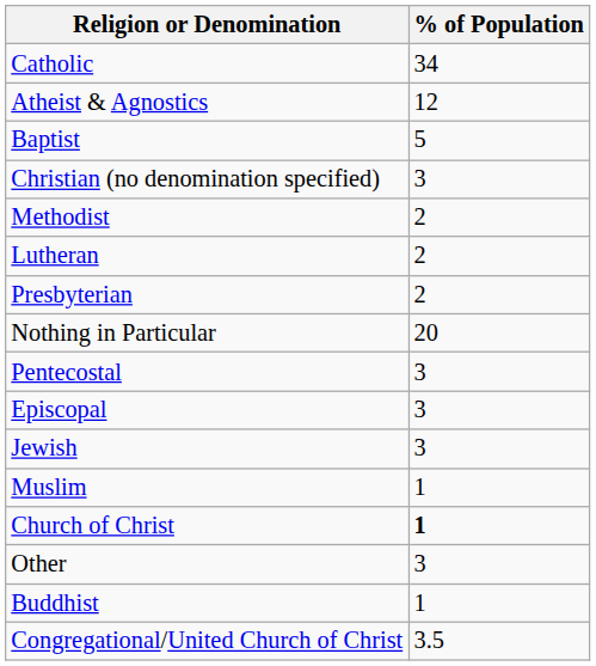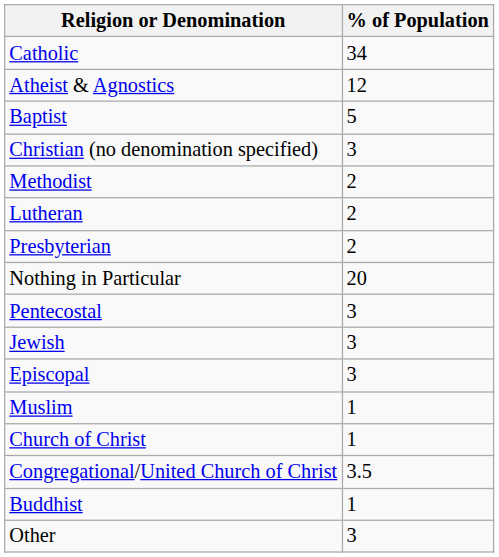rows swapped: Episcopal <-> Jewish
Church of Christ | % of Population: bold -> normal
rows swapped: Congregational/United Church of Christ <-> Other
